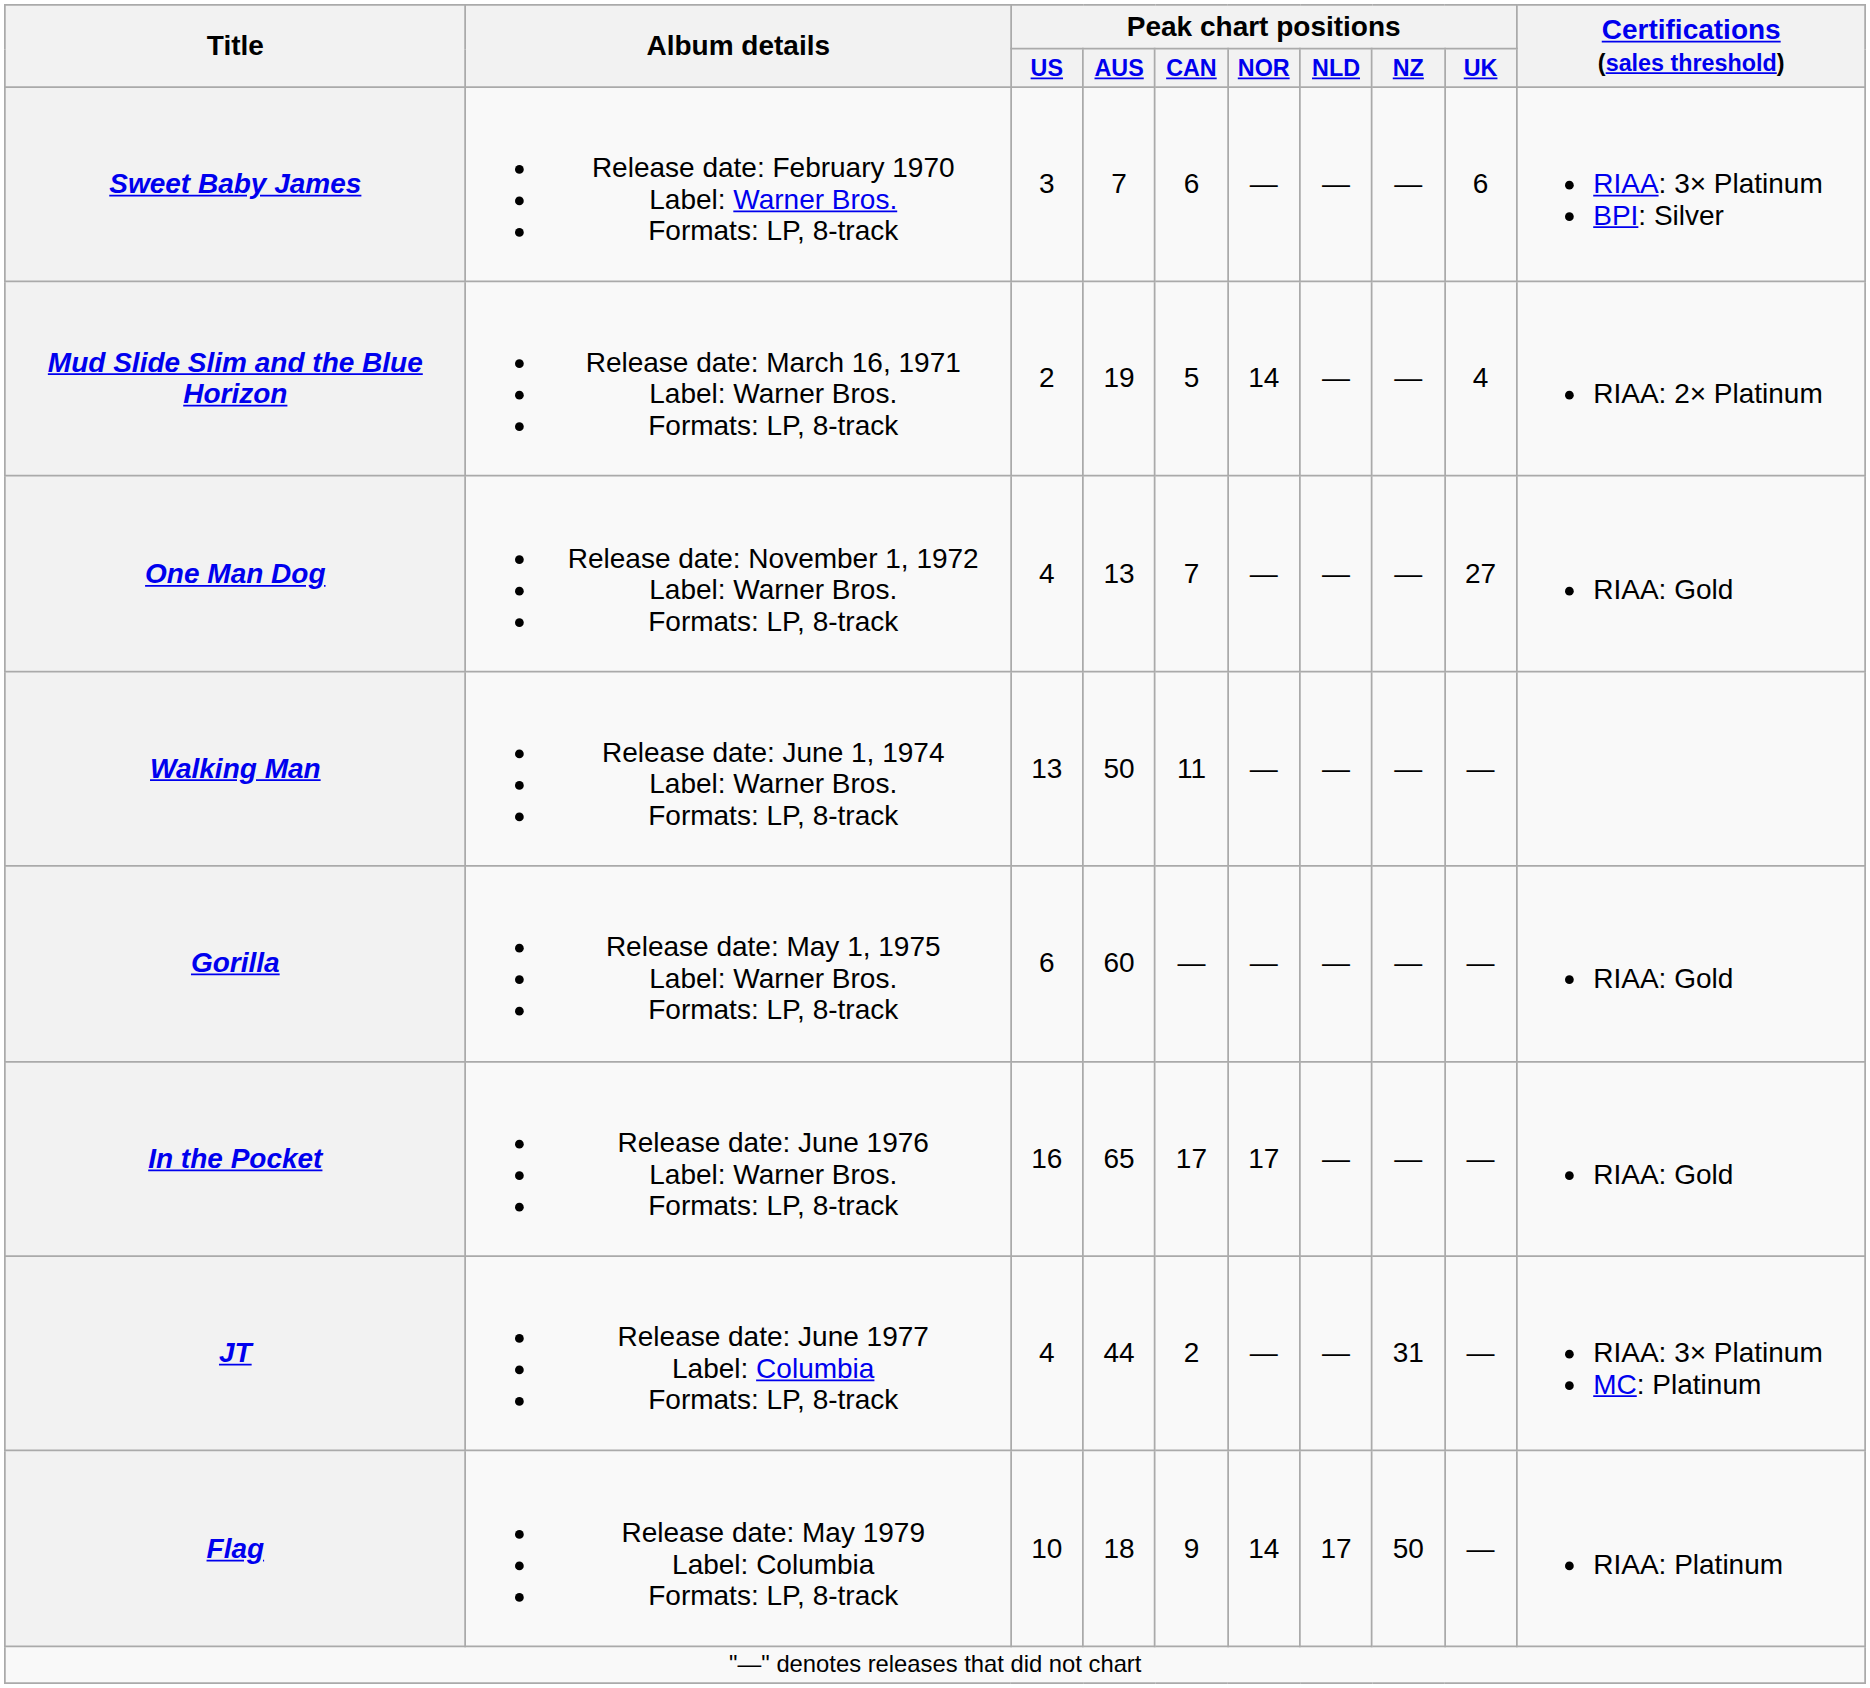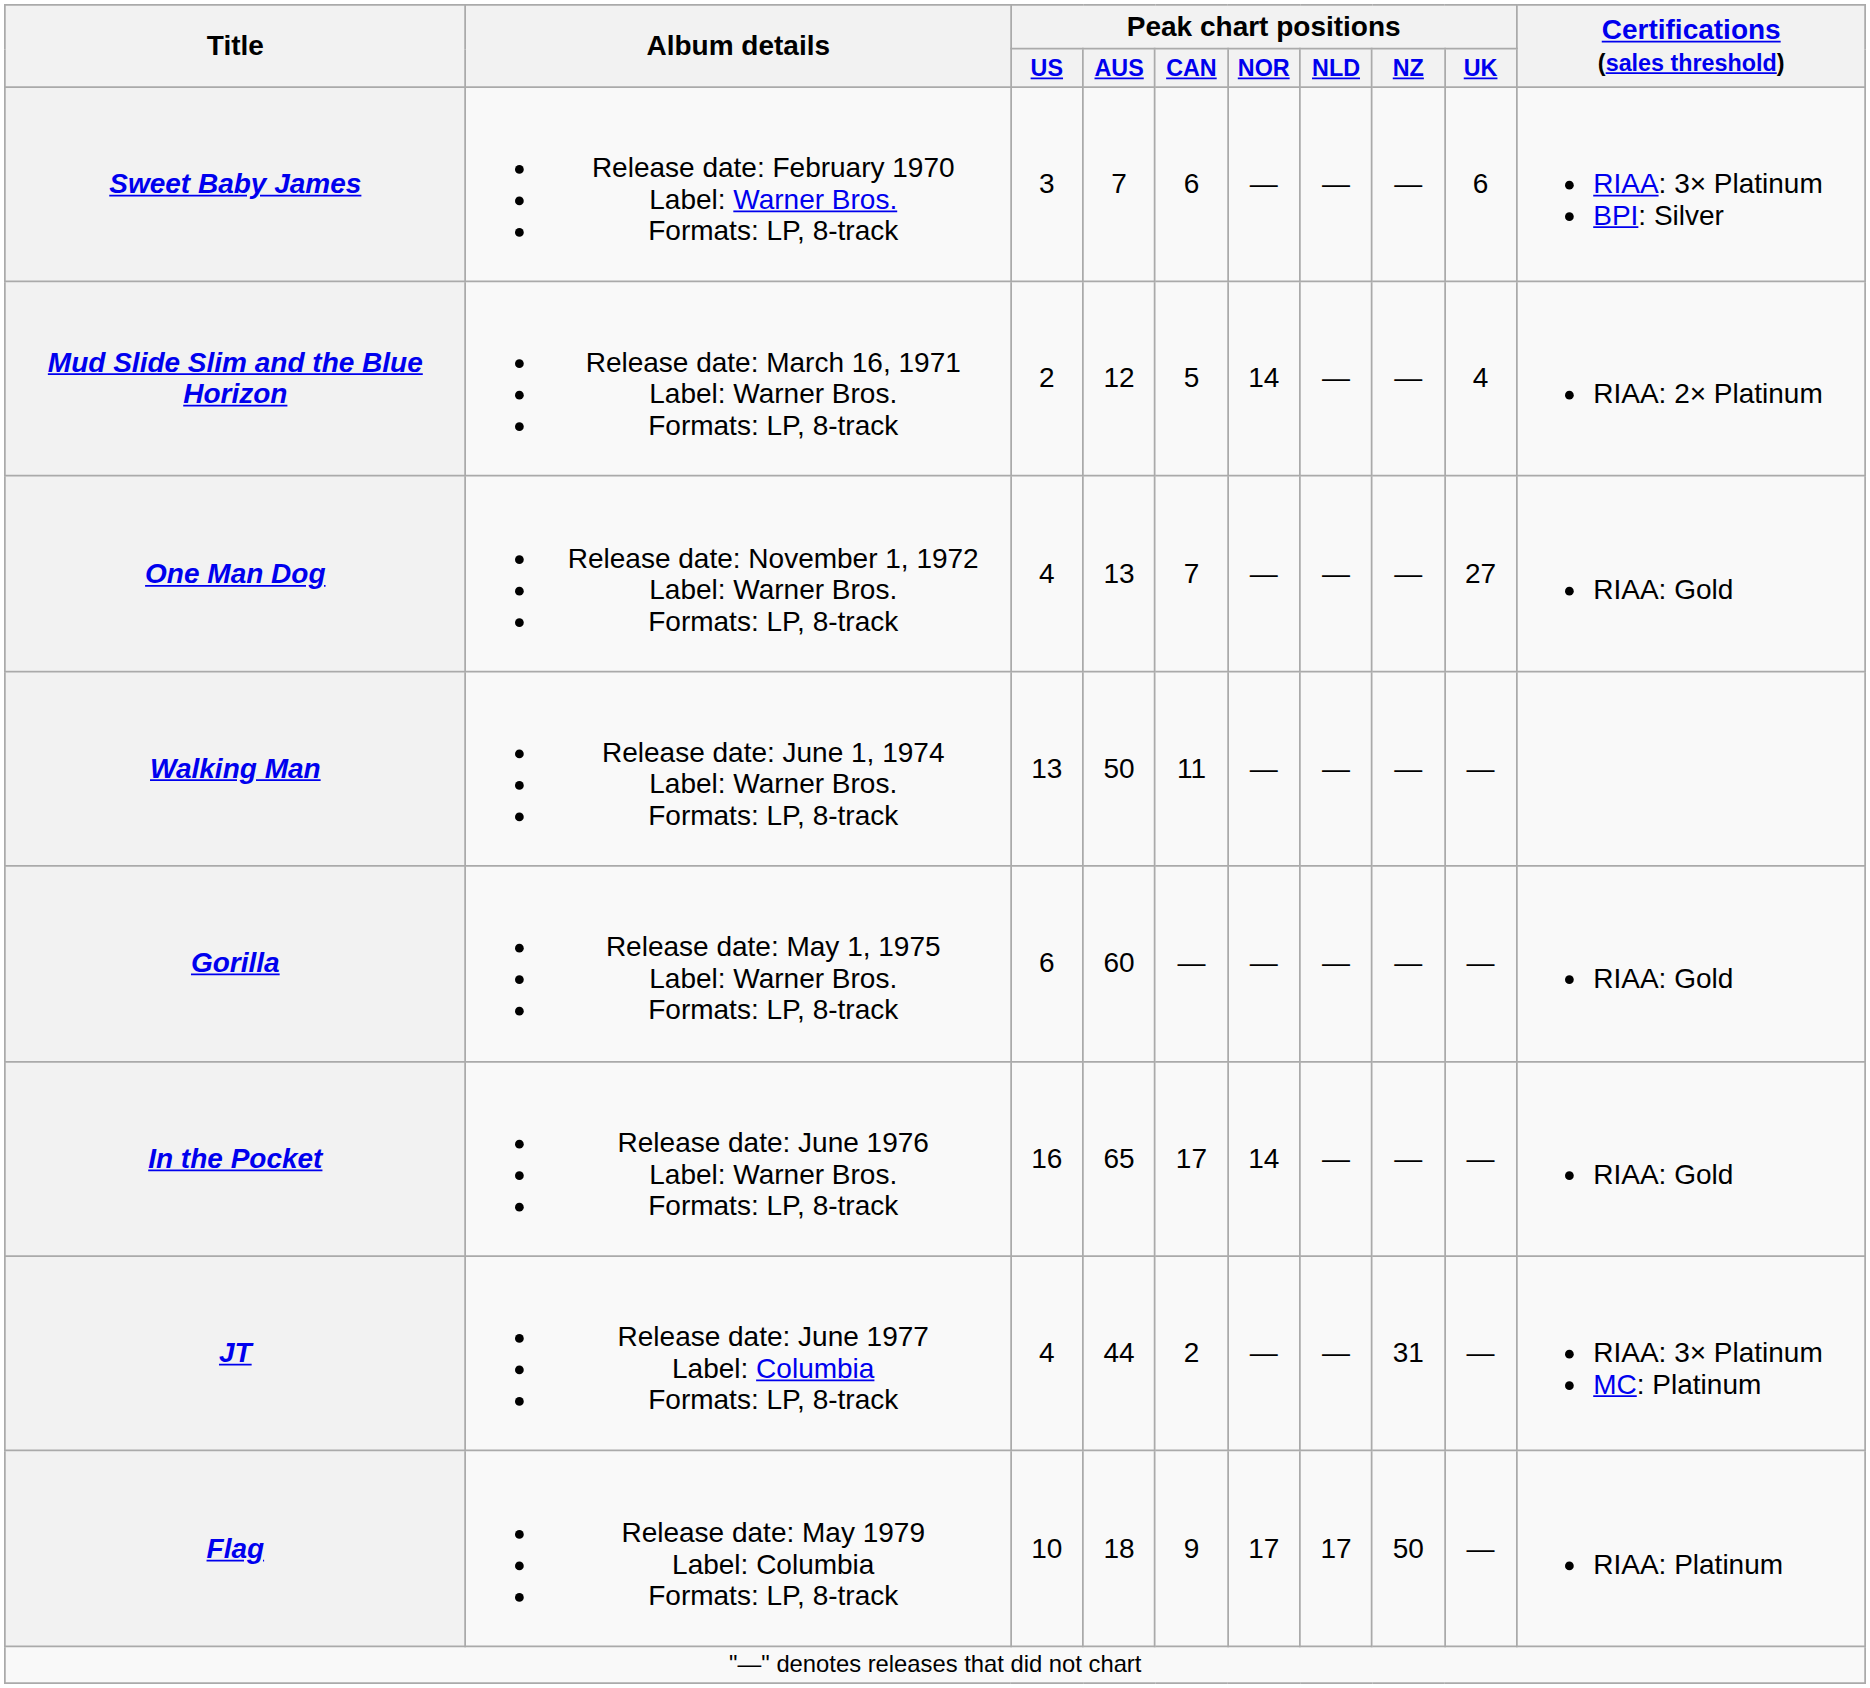Mud Slide Slim and the Blue Horizon | Peak chart positions / AUS: 19 -> 12
In the Pocket | Peak chart positions / NOR: 17 -> 14
Flag | Peak chart positions / NOR: 14 -> 17
